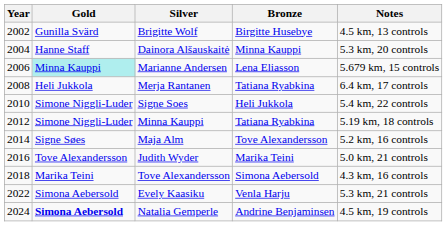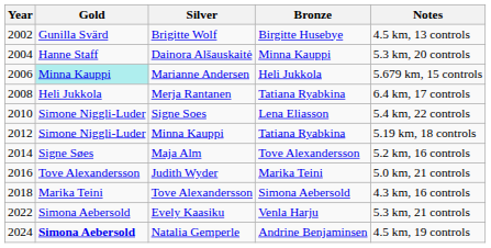Marianne Andersen | Bronze: Lena Eliasson -> Heli Jukkola
Signe Soes | Bronze: Heli Jukkola -> Lena Eliasson
